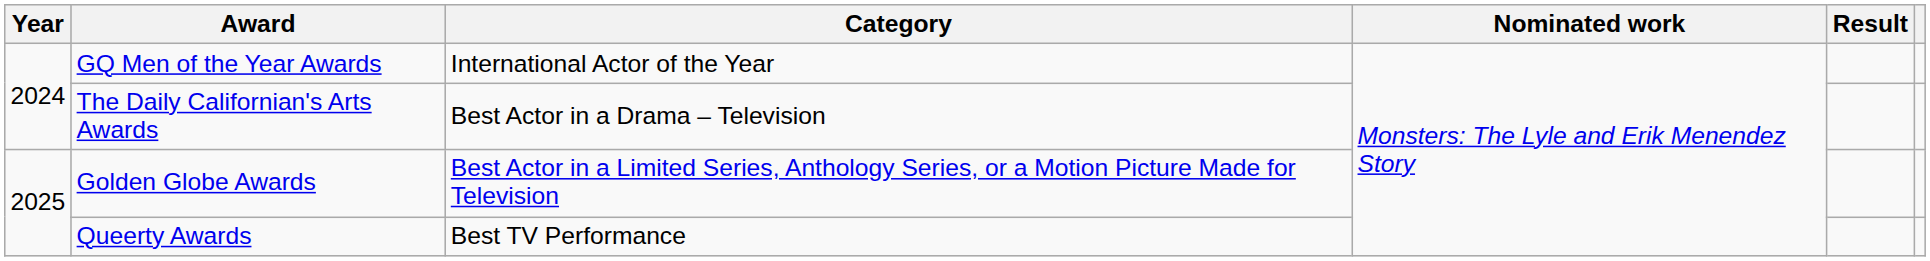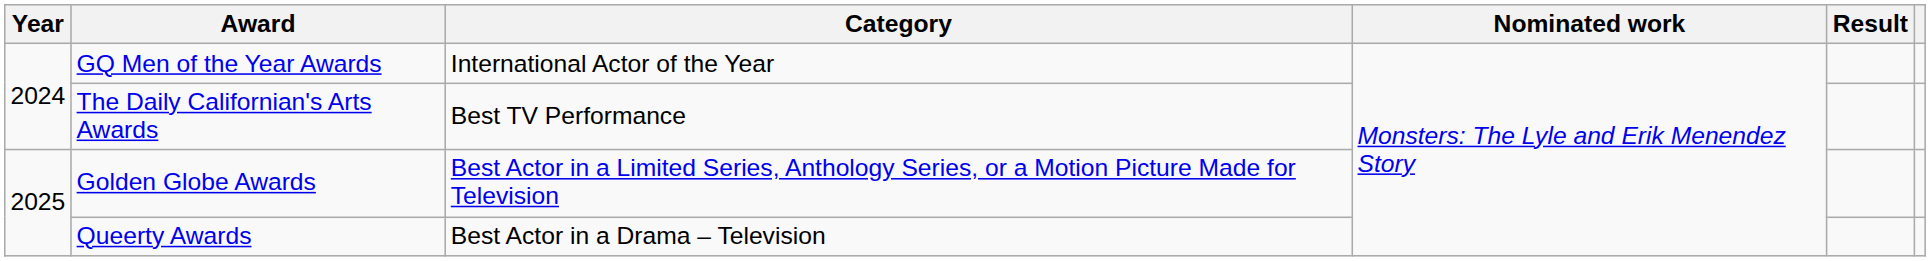The Daily Californian's Arts Awards | Category: Best Actor in a Drama – Television -> Best TV Performance
Queerty Awards | Category: Best TV Performance -> Best Actor in a Drama – Television
